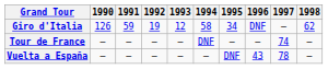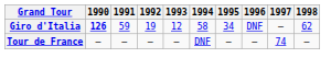Giro d'Italia | 1990: normal -> bold
- row: Vuelta a España | — | — | — | — | — | DNF | 43 | 78 | —
